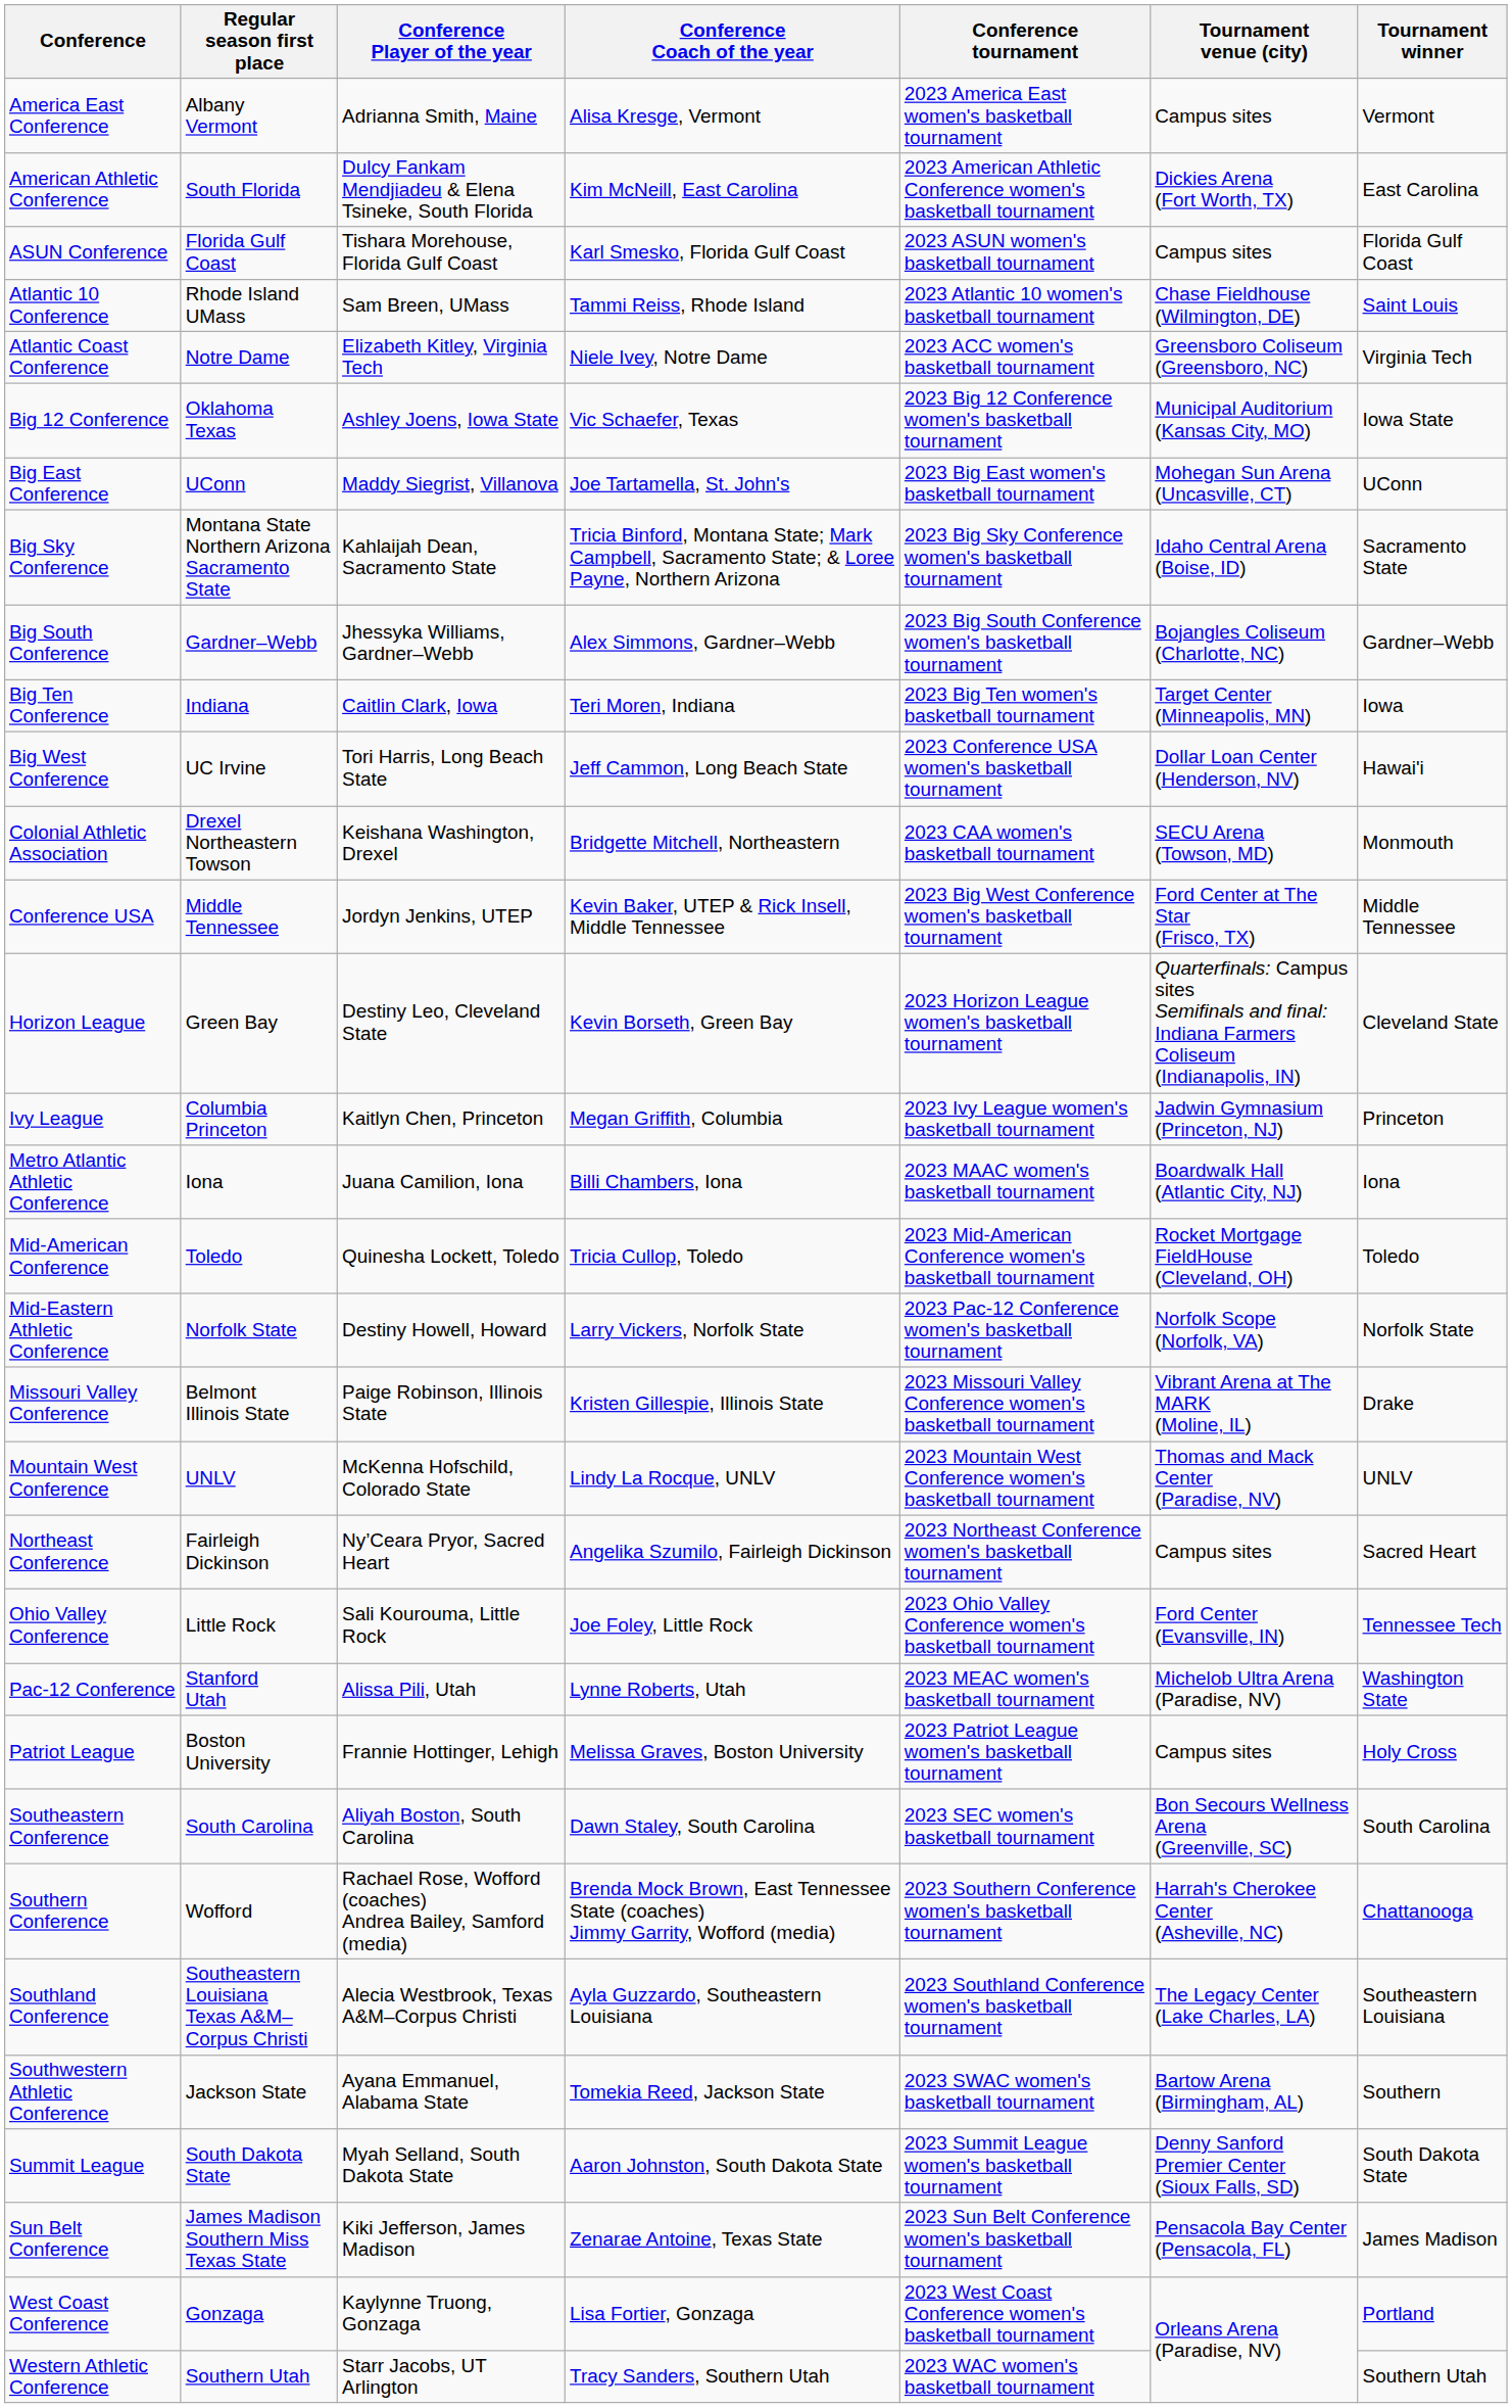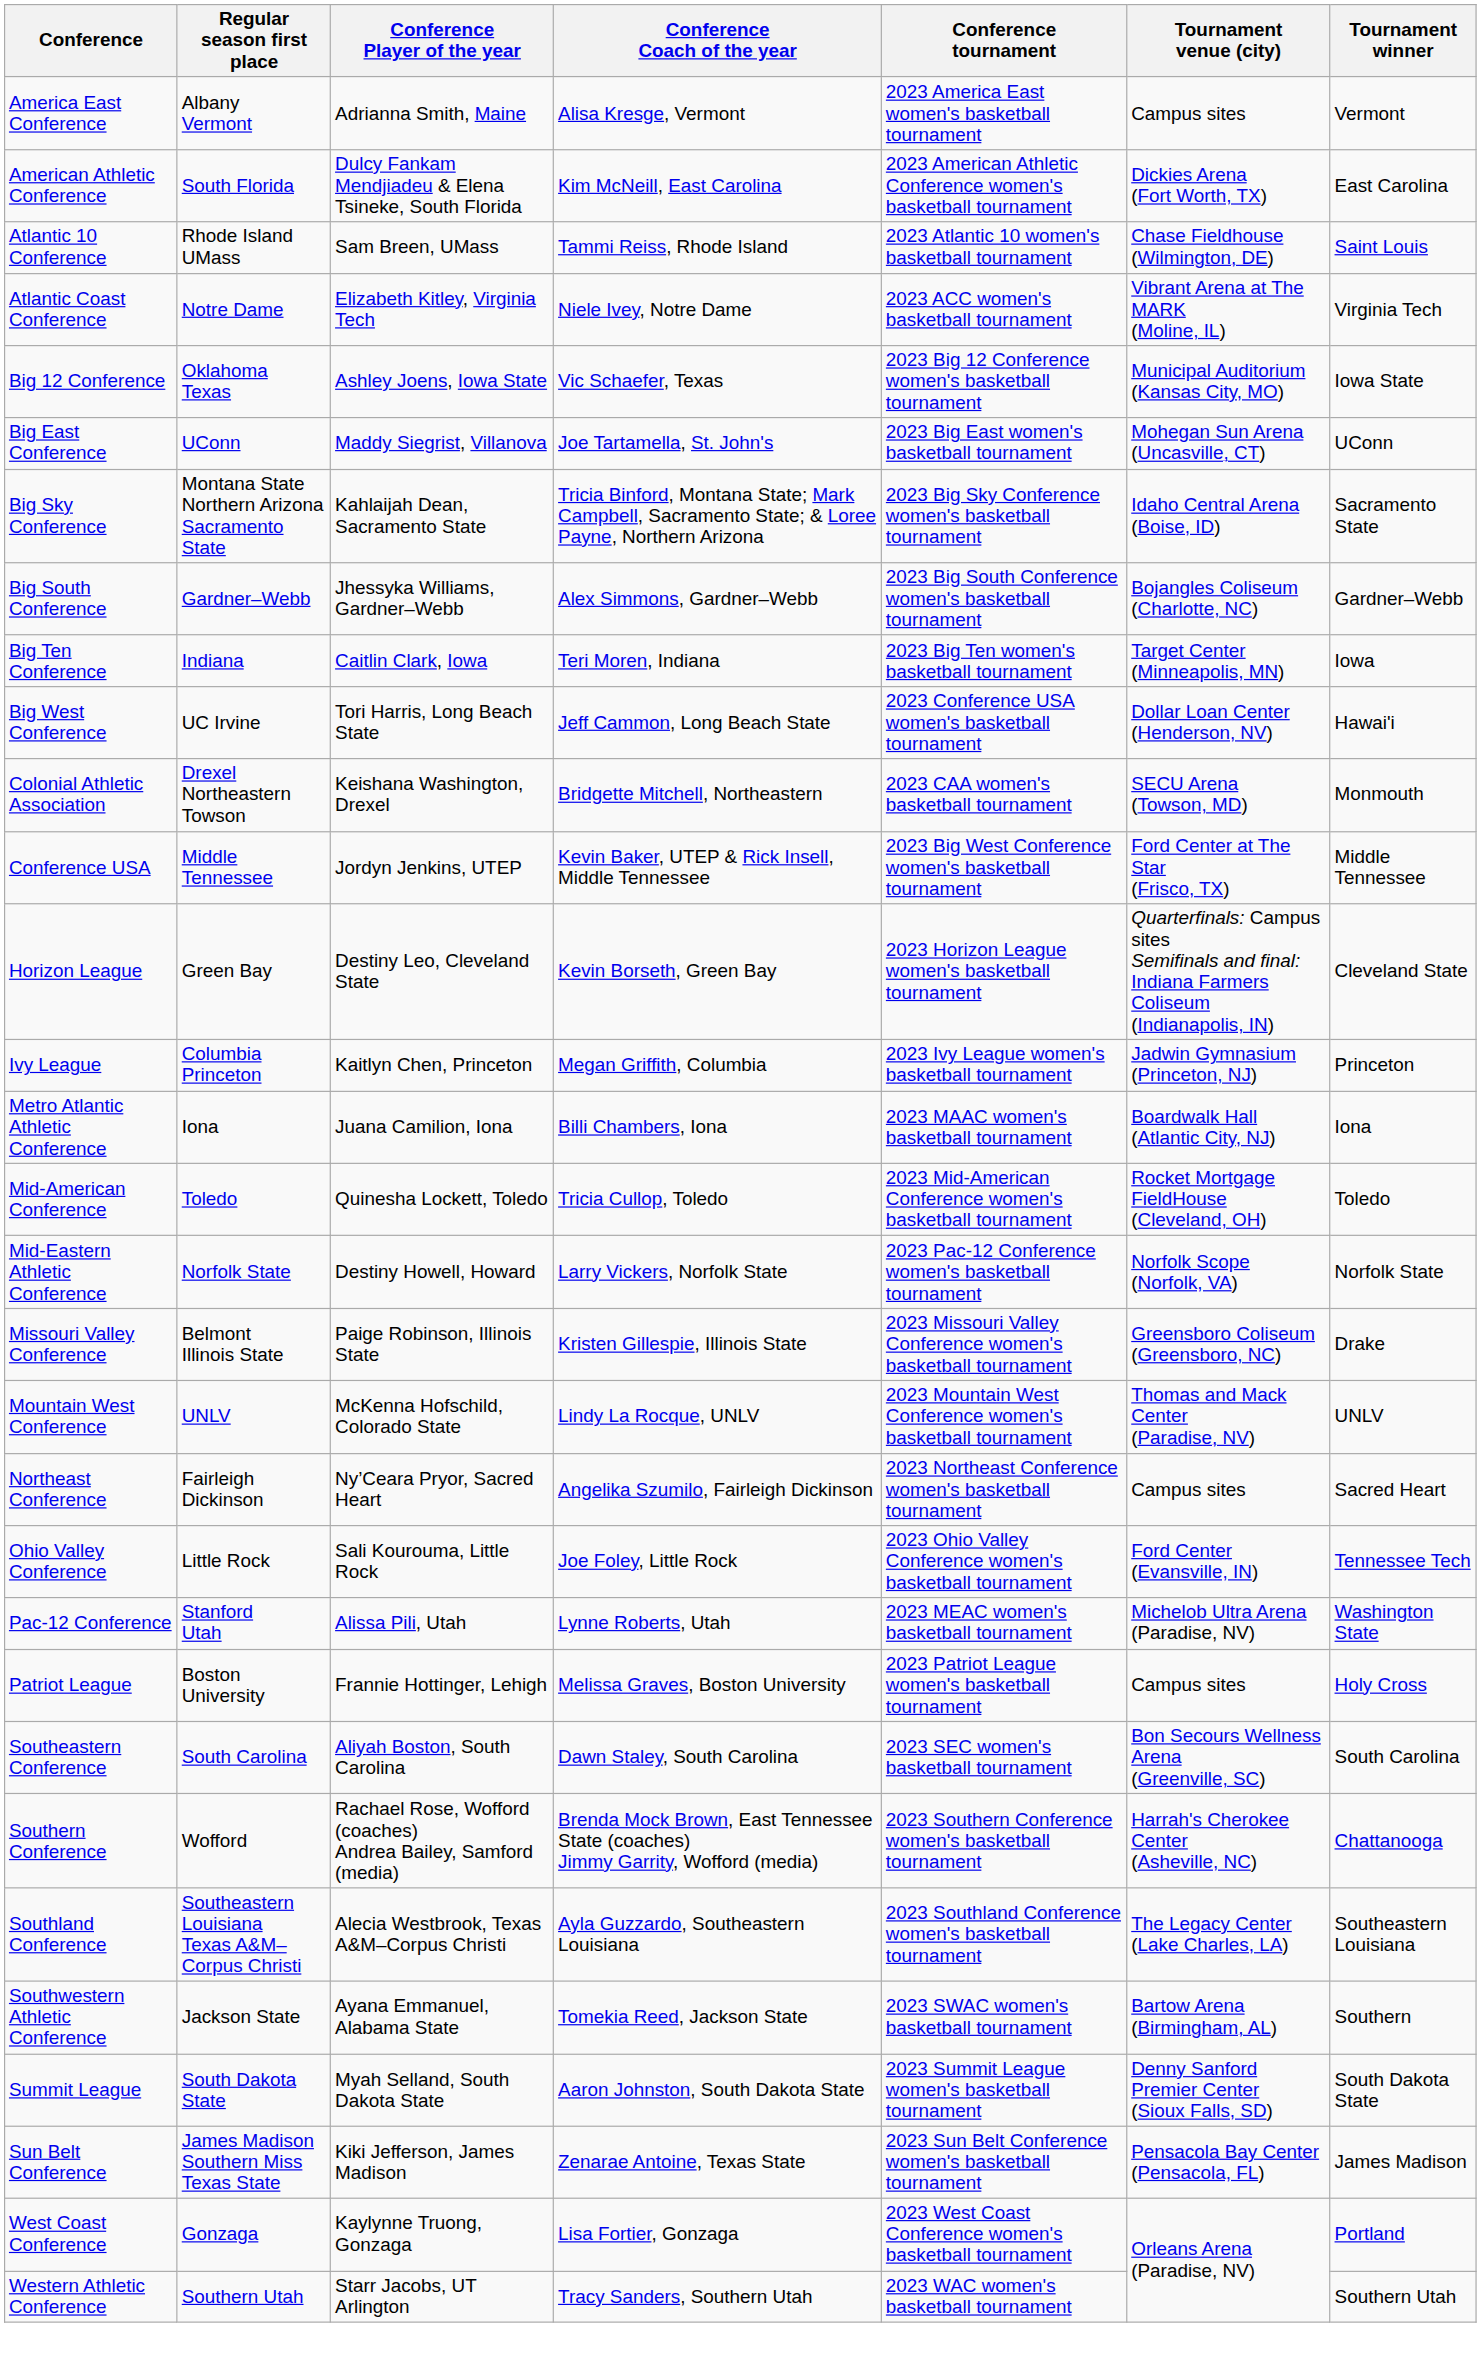- row: ASUN Conference | Florida Gulf Coast | Tishara Morehouse, Florida Gulf Coast | Karl Smesko, Florida Gulf Coast | 2023 ASUN women's basketball tournament | Campus sites | Florida Gulf Coast
Atlantic Coast Conference | Tournament venue (city): Greensboro Coliseum (Greensboro, NC) -> Vibrant Arena at The MARK (Moline, IL)
Missouri Valley Conference | Tournament venue (city): Vibrant Arena at The MARK (Moline, IL) -> Greensboro Coliseum (Greensboro, NC)
